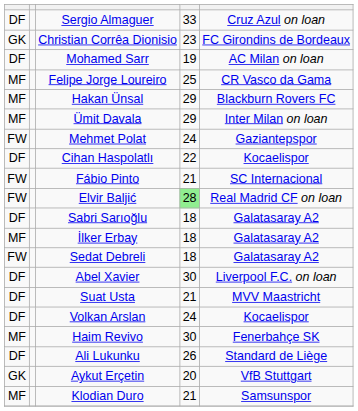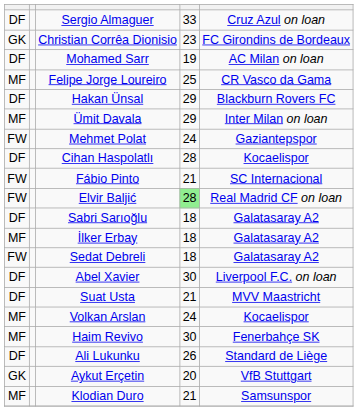Hakan Ünsal | column 1: MF -> DF
Cihan Haspolatlı | column 4: 22 -> 28
Volkan Arslan | column 1: DF -> MF
